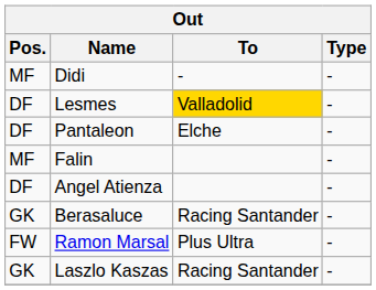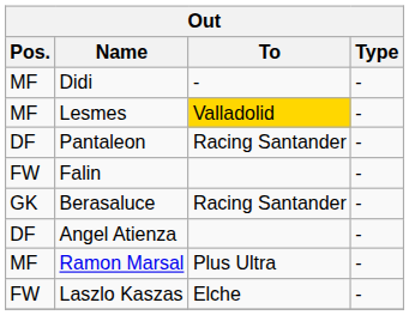Lesmes | Pos.: DF -> MF
Pantaleon | To: Elche -> Racing Santander
Falin | Pos.: MF -> FW
rows swapped: Angel Atienza <-> Berasaluce
Ramon Marsal | Pos.: FW -> MF
Laszlo Kaszas | Pos.: GK -> FW
Laszlo Kaszas | To: Racing Santander -> Elche
